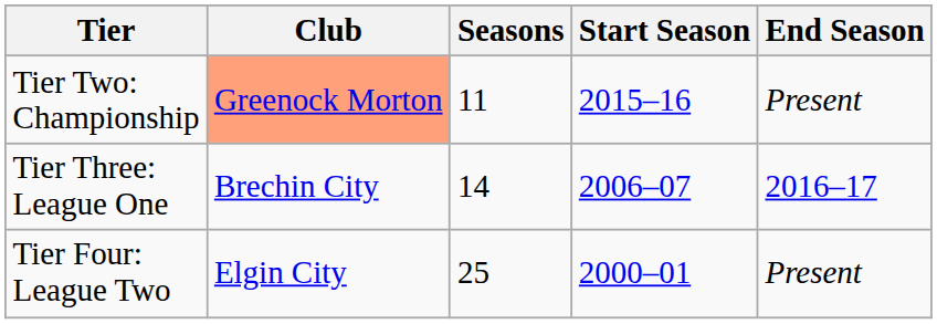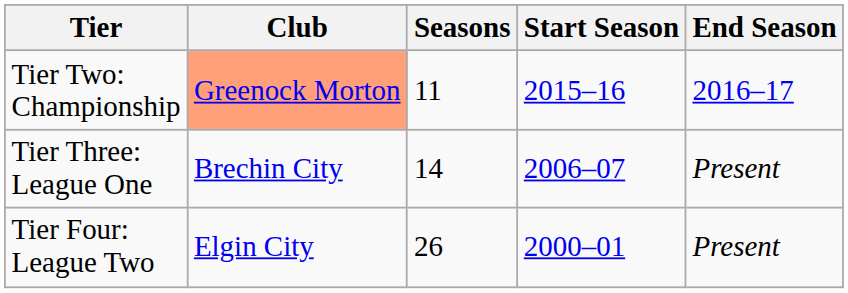Tier Two: Championship | End Season: Present -> 2016–17
Tier Three: League One | End Season: 2016–17 -> Present
Tier Four: League Two | Seasons: 25 -> 26
